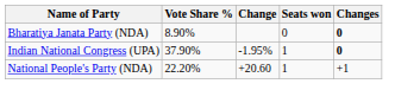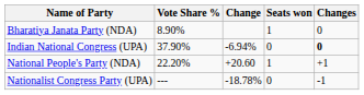Bharatiya Janata Party (NDA) | Seats won: 0 -> 1
Bharatiya Janata Party (NDA) | Changes: bold -> normal
Indian National Congress (UPA) | Change: -1.95% -> -6.94%
Indian National Congress (UPA) | Seats won: 1 -> 0
+ row: Nationalist Congress Party (UPA) | --- | -18.78% | 0 | -1
